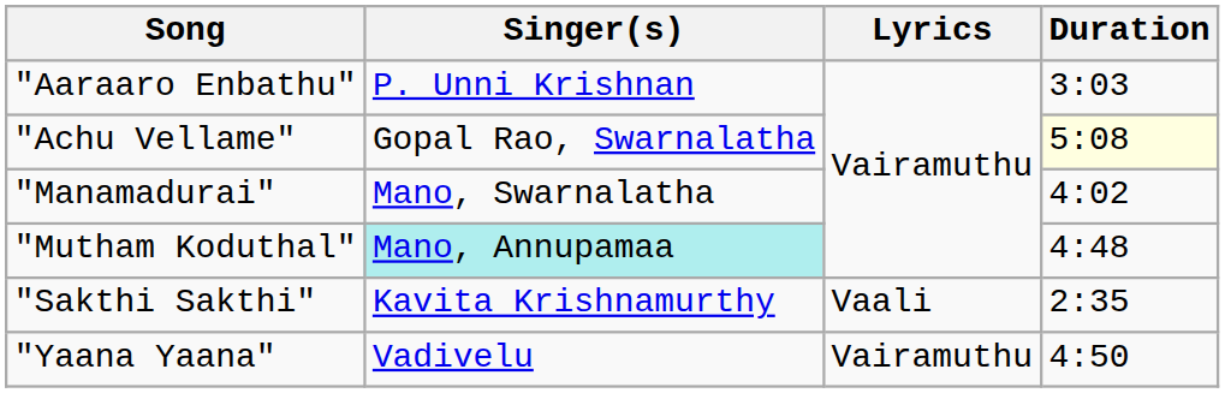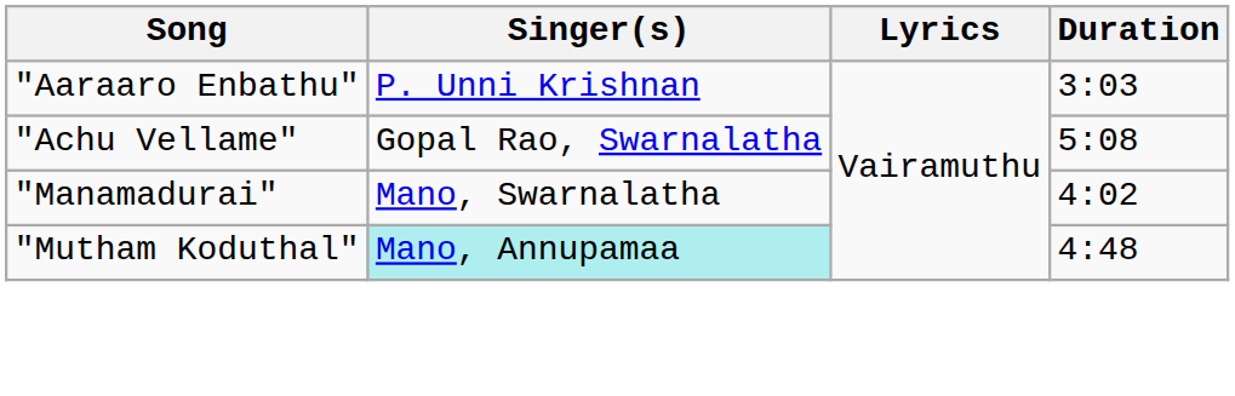"Achu Vellame" | Duration: lightyellow background -> no background
- row: "Sakthi Sakthi" | Kavita Krishnamurthy | Vaali | 2:35
- row: "Yaana Yaana" | Vadivelu | Vairamuthu | 4:50
